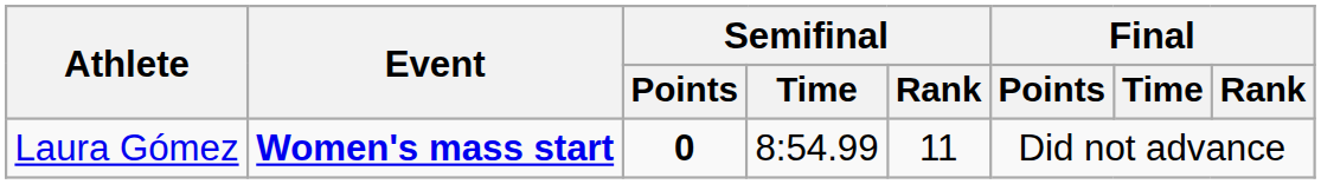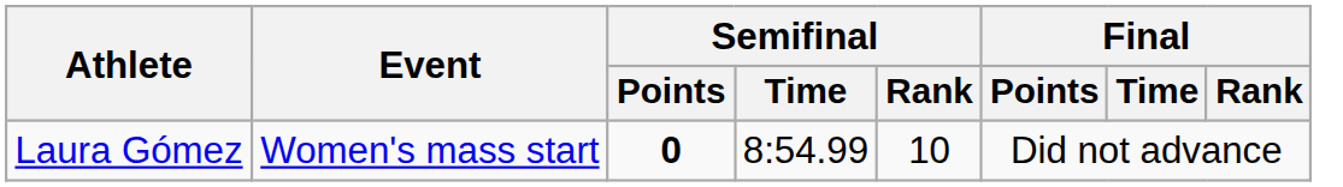Laura Gómez | Event: bold -> normal
Laura Gómez | Semifinal / Rank: 11 -> 10
